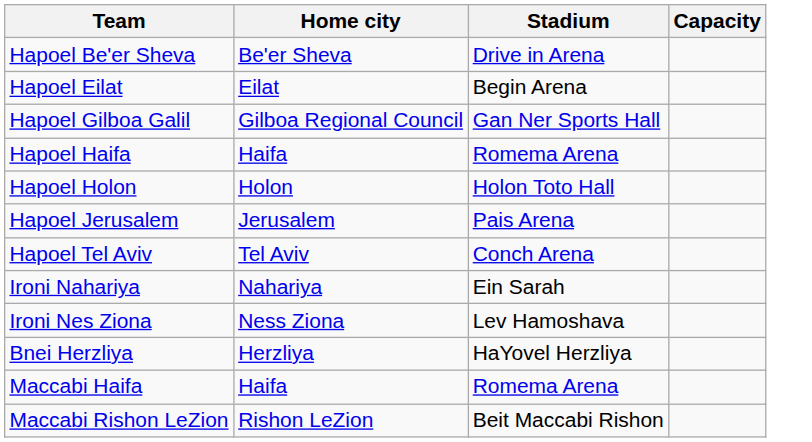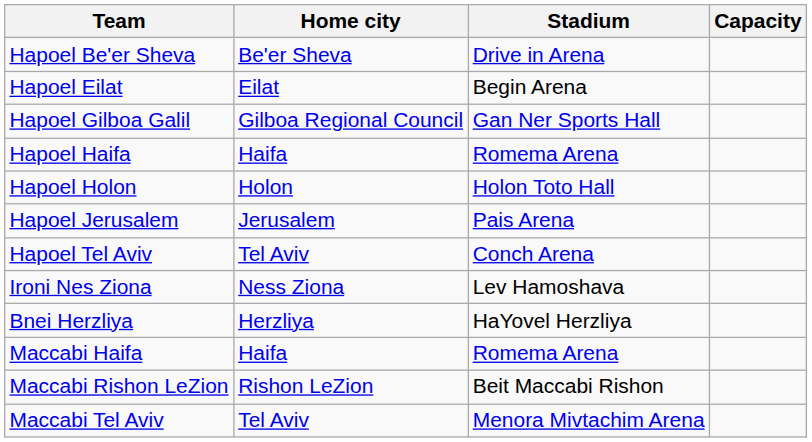- row: Ironi Nahariya | Nahariya | Ein Sarah
+ row: Maccabi Tel Aviv | Tel Aviv | Menora Mivtachim Arena
